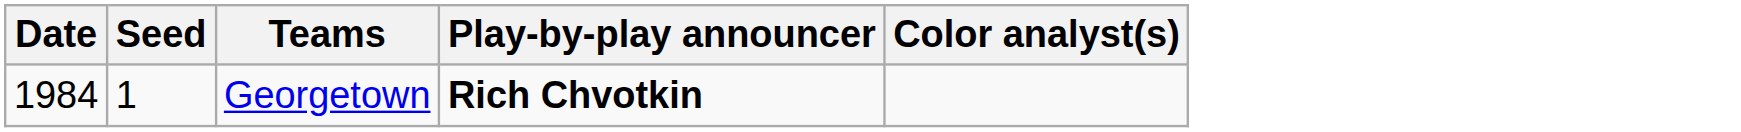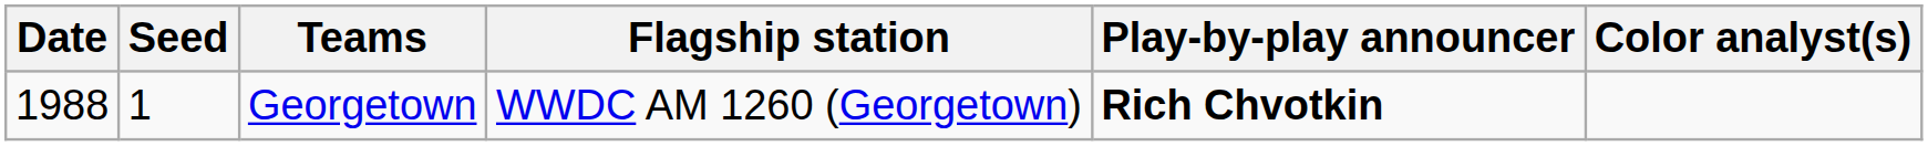+ column: Flagship station | WWDC AM 1260 (Georgetown)
Georgetown | Date: 1984 -> 1988
